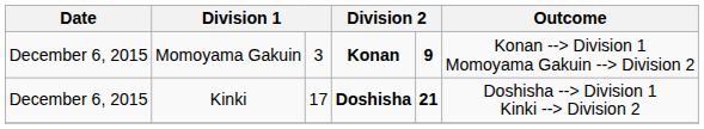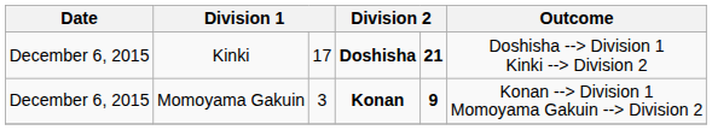rows swapped: Kinki <-> Momoyama Gakuin
